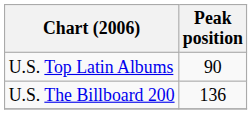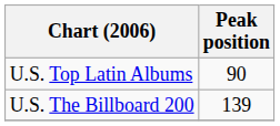U.S. The Billboard 200 | Peak position: 136 -> 139
